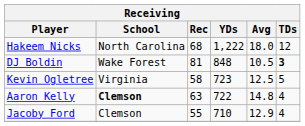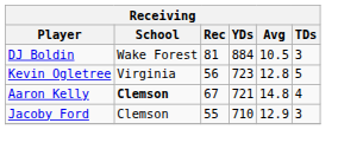- row: Hakeem Nicks | North Carolina | 68 | 1,222 | 18.0 | 12
DJ Boldin | YDs: 848 -> 884
DJ Boldin | TDs: bold -> normal
Kevin Ogletree | Rec: 58 -> 56
Kevin Ogletree | Avg: 12.5 -> 12.8
Aaron Kelly | Rec: 63 -> 67
Aaron Kelly | YDs: 722 -> 721
Jacoby Ford | TDs: 4 -> 3
